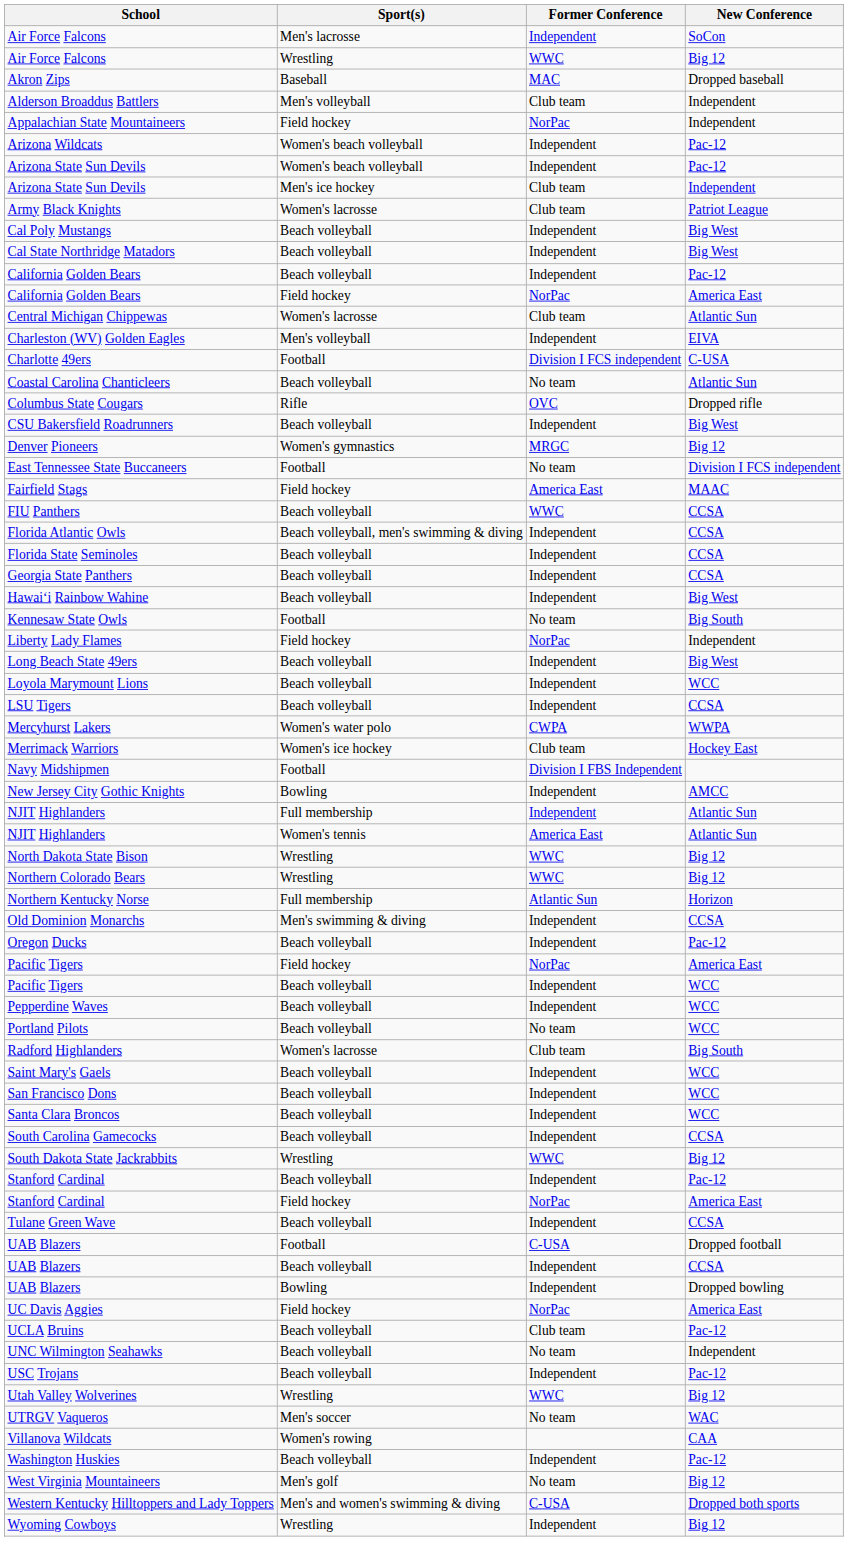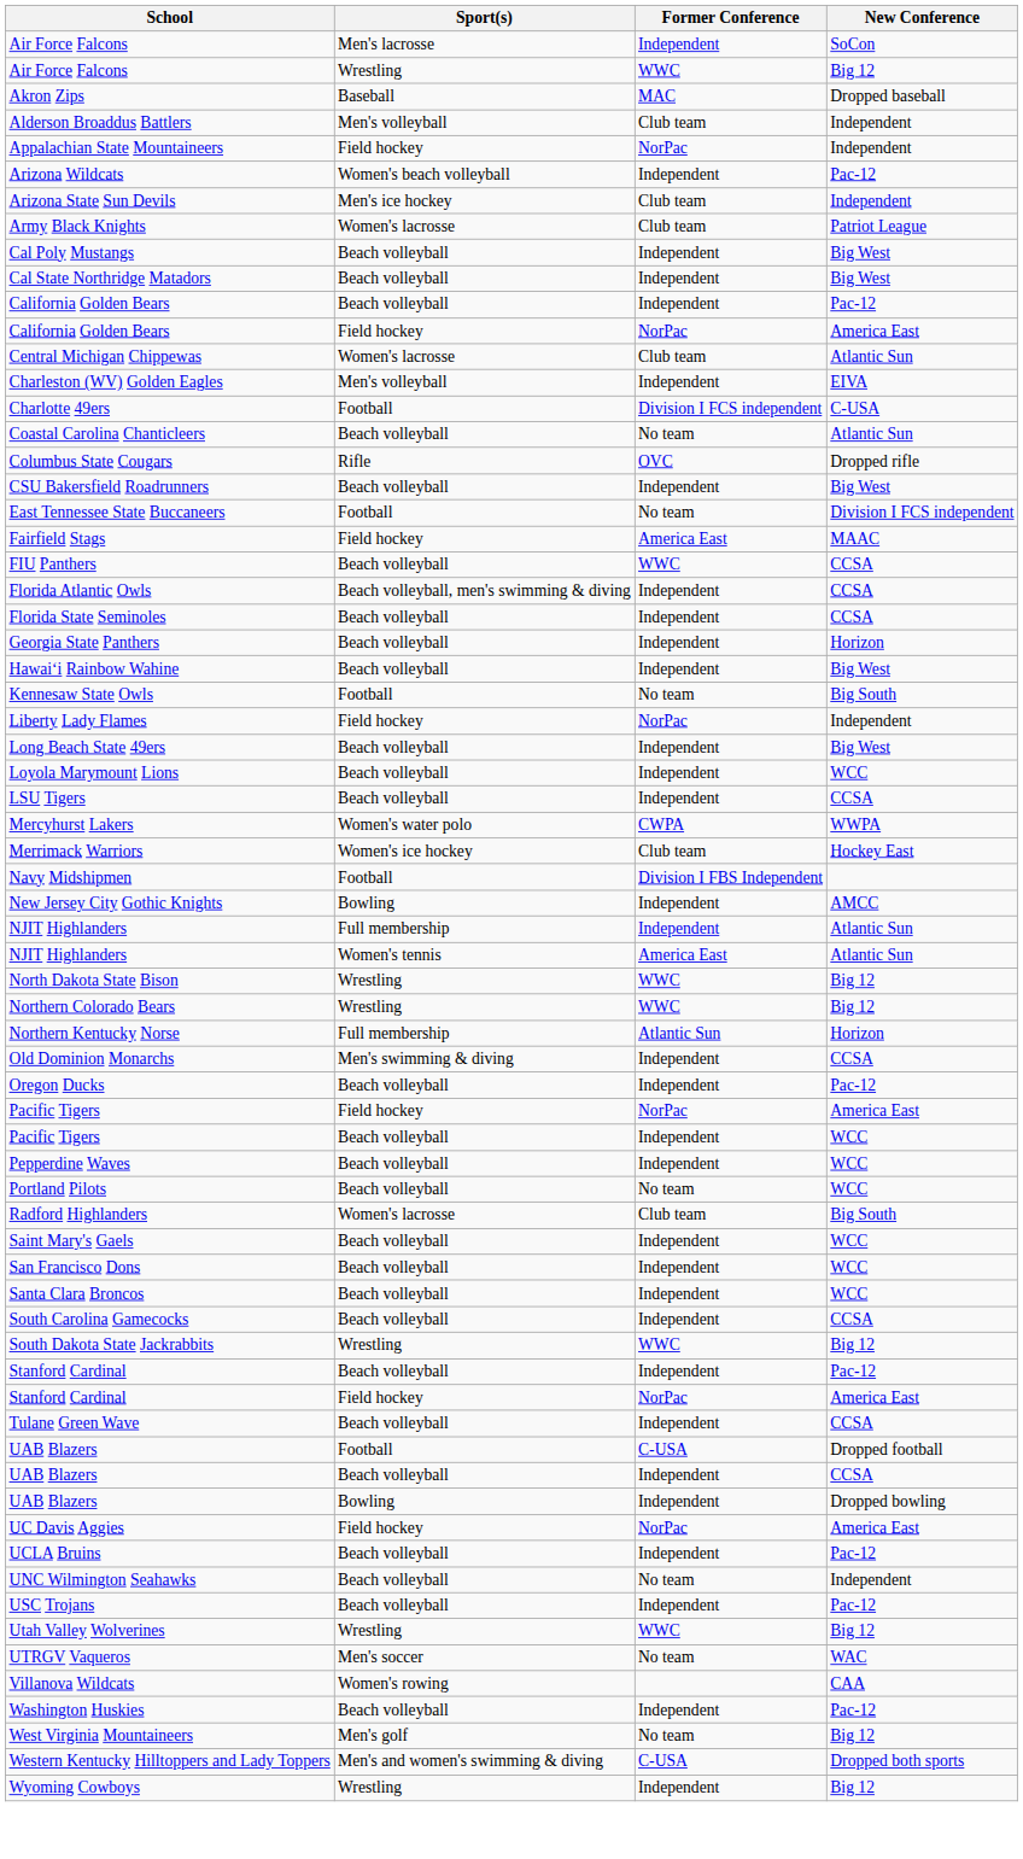- row: Arizona State Sun Devils | Women's beach volleyball | Independent | Pac-12
- row: Denver Pioneers | Women's gymnastics | MRGC | Big 12
Georgia State Panthers | New Conference: CCSA -> Horizon
UCLA Bruins | Former Conference: Club team -> Independent
